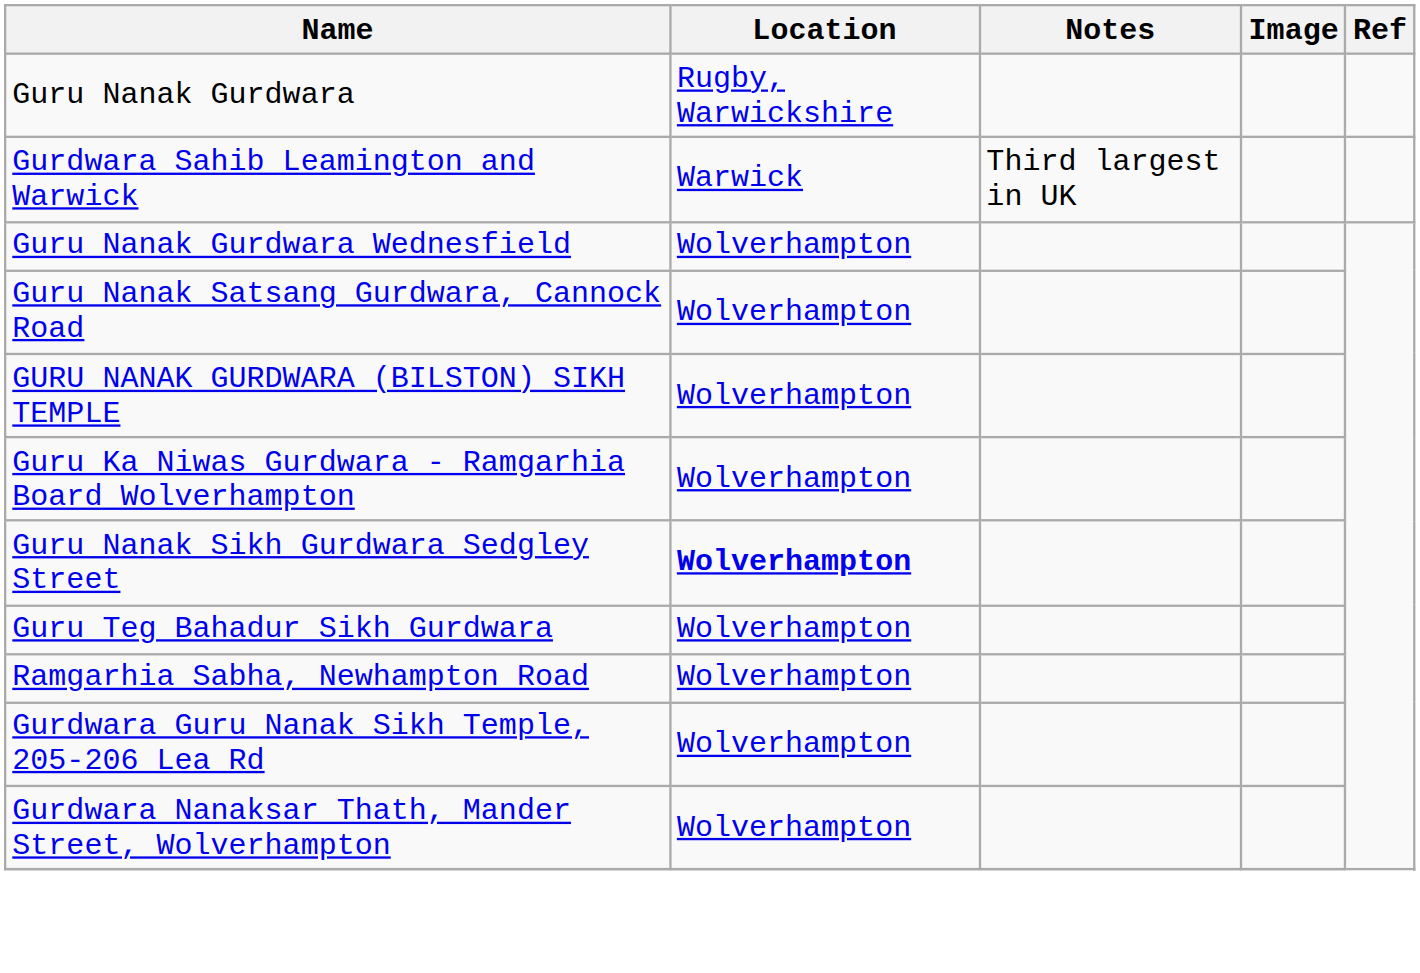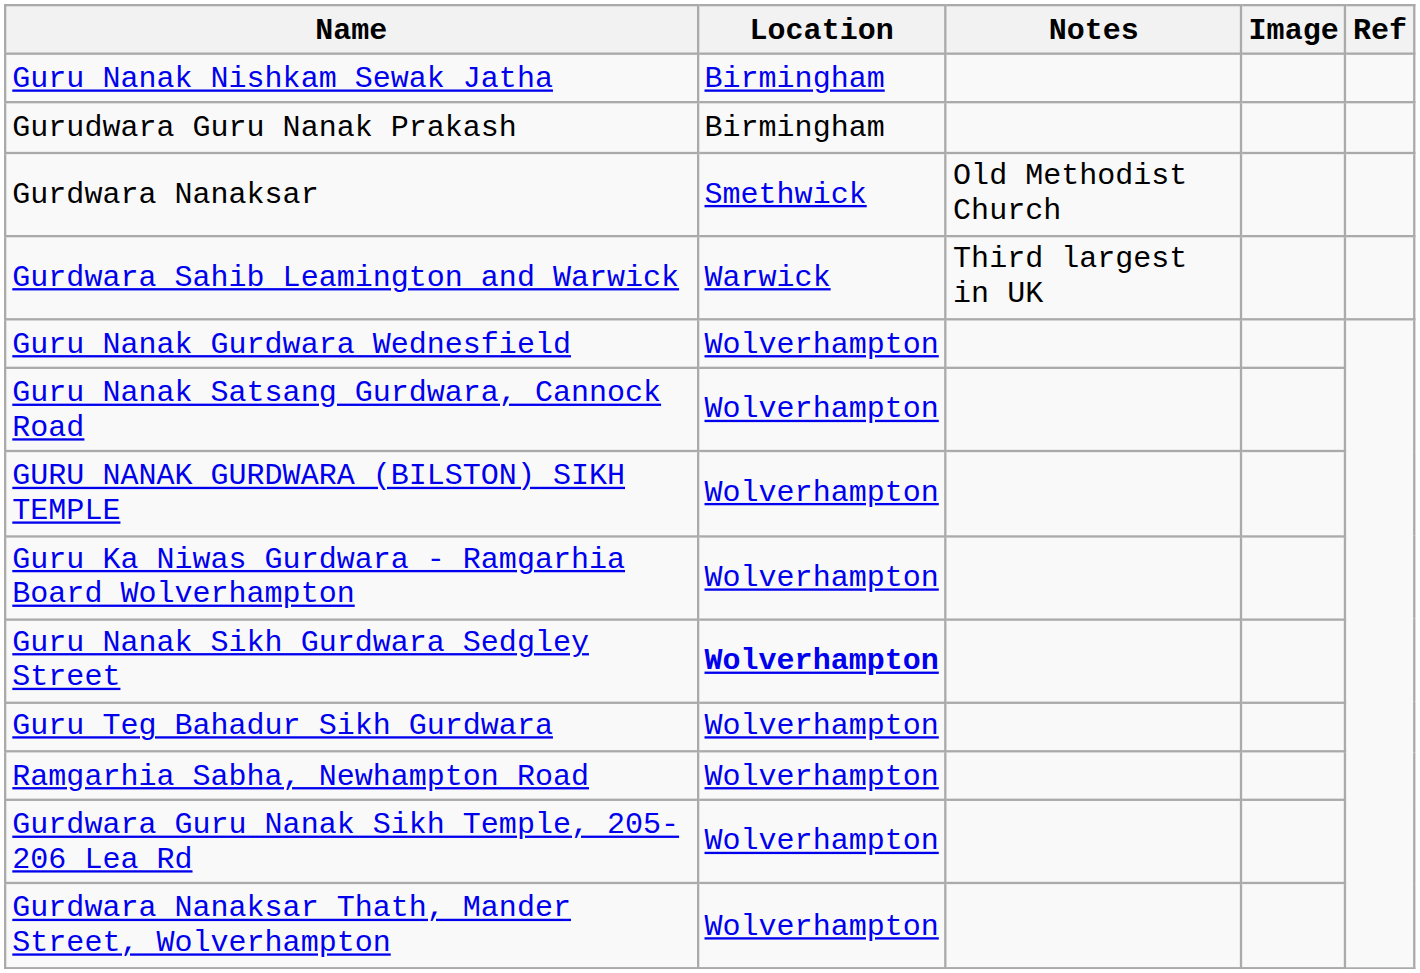+ row: Guru Nanak Nishkam Sewak Jatha | Birmingham
+ row: Gurudwara Guru Nanak Prakash | Birmingham
- row: Guru Nanak Gurdwara | Rugby, Warwickshire
+ row: Gurdwara Nanaksar | Smethwick | Old Methodist Church
